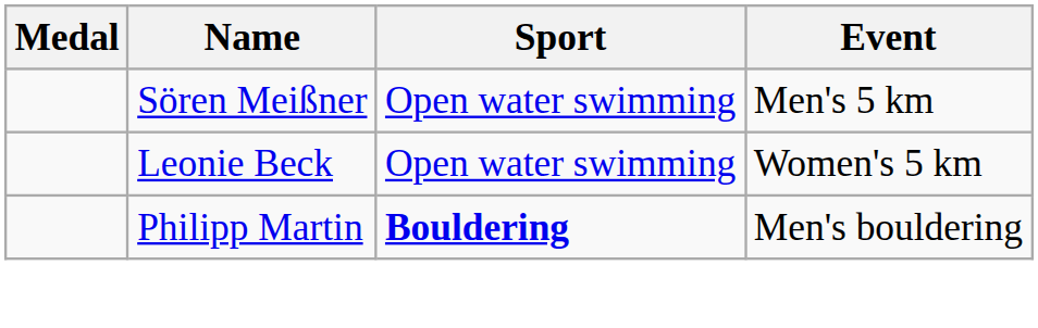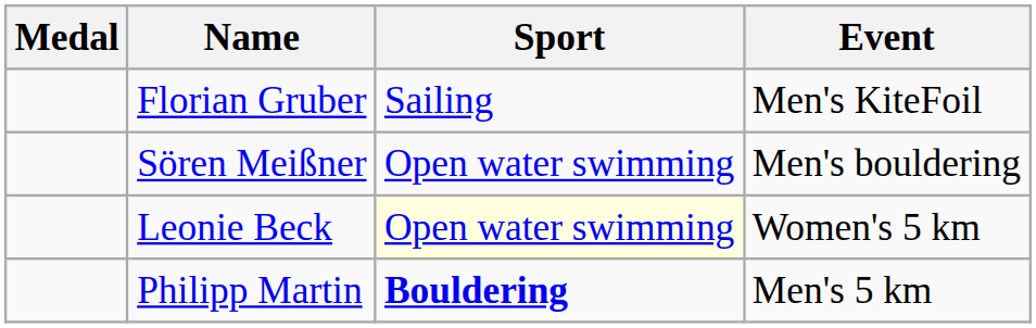+ row: Florian Gruber | Sailing | Men's KiteFoil
Sören Meißner | Event: Men's 5 km -> Men's bouldering
Leonie Beck | Sport: no background -> lightyellow background
Philipp Martin | Event: Men's bouldering -> Men's 5 km
